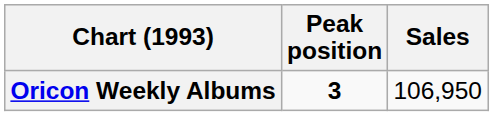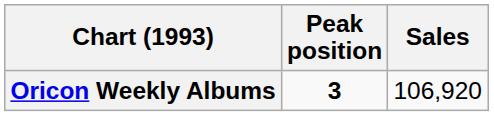Oricon Weekly Albums | Sales: 106,950 -> 106,920
